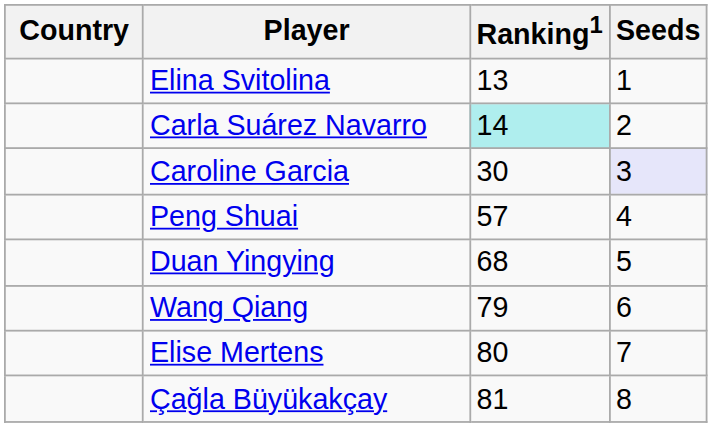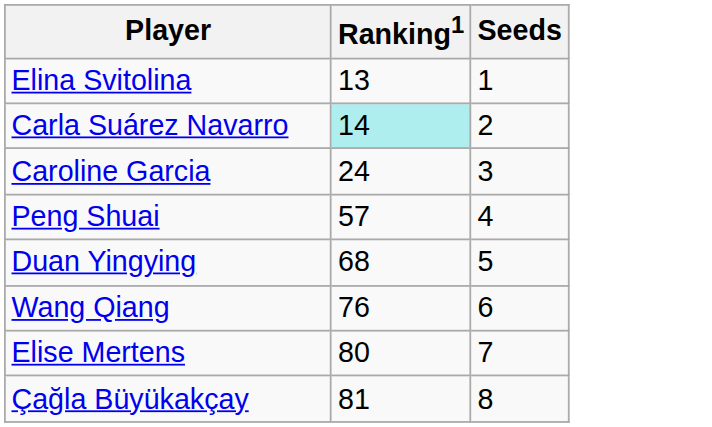- column: Country
Caroline Garcia | Ranking1: 30 -> 24
Caroline Garcia | Seeds: lavender background -> no background
Wang Qiang | Ranking1: 79 -> 76
